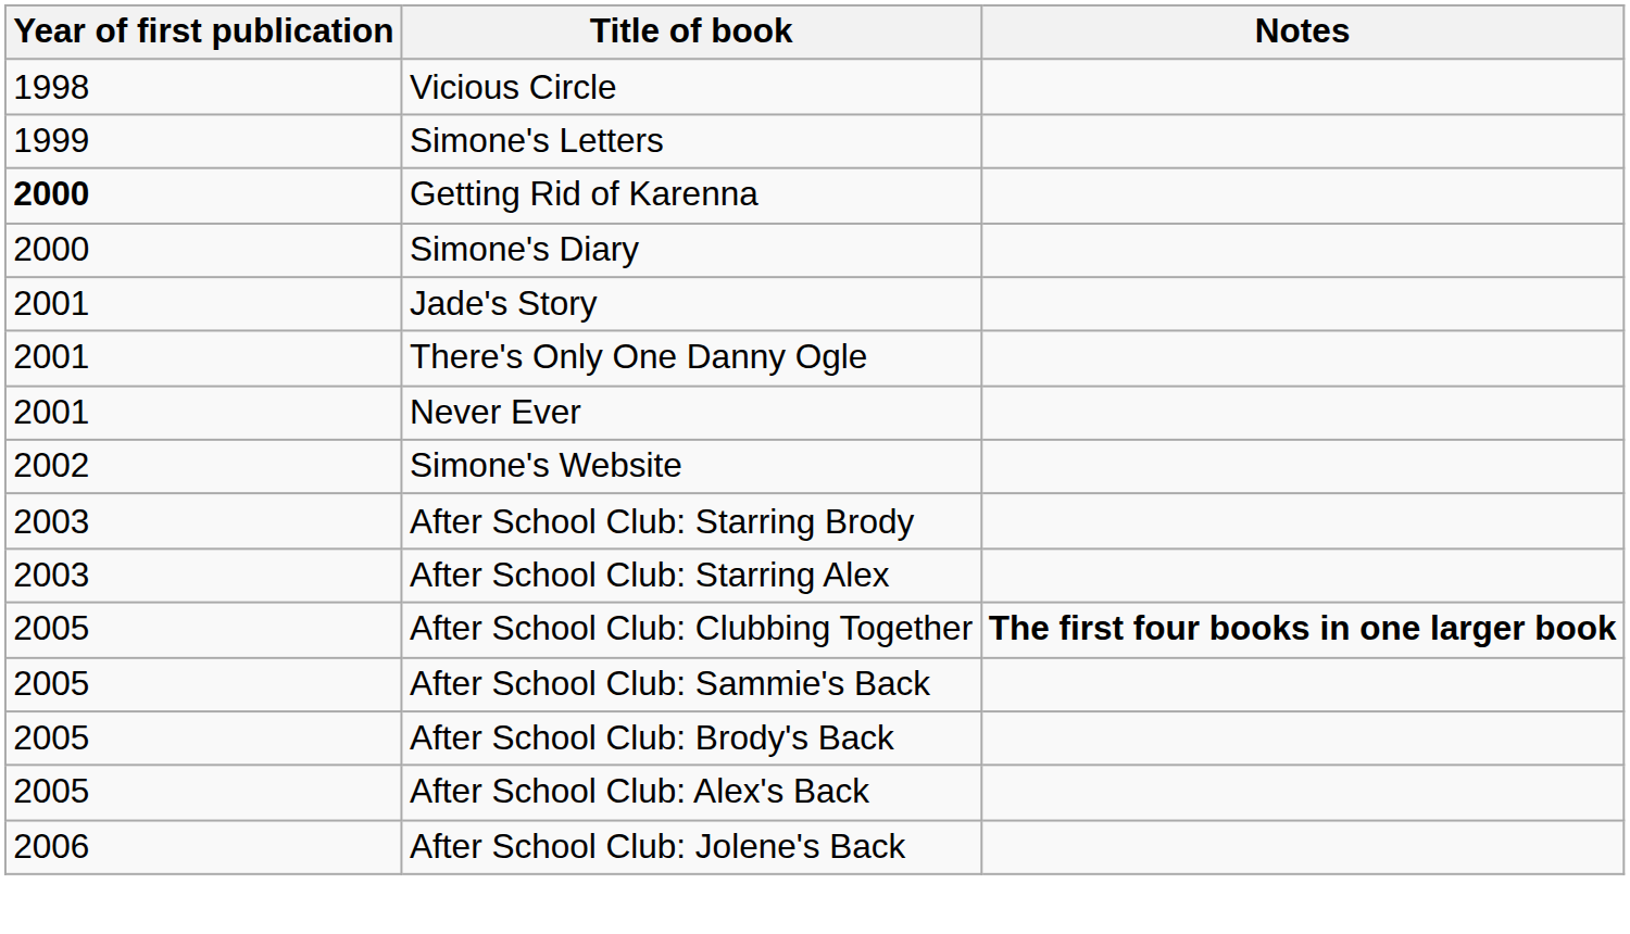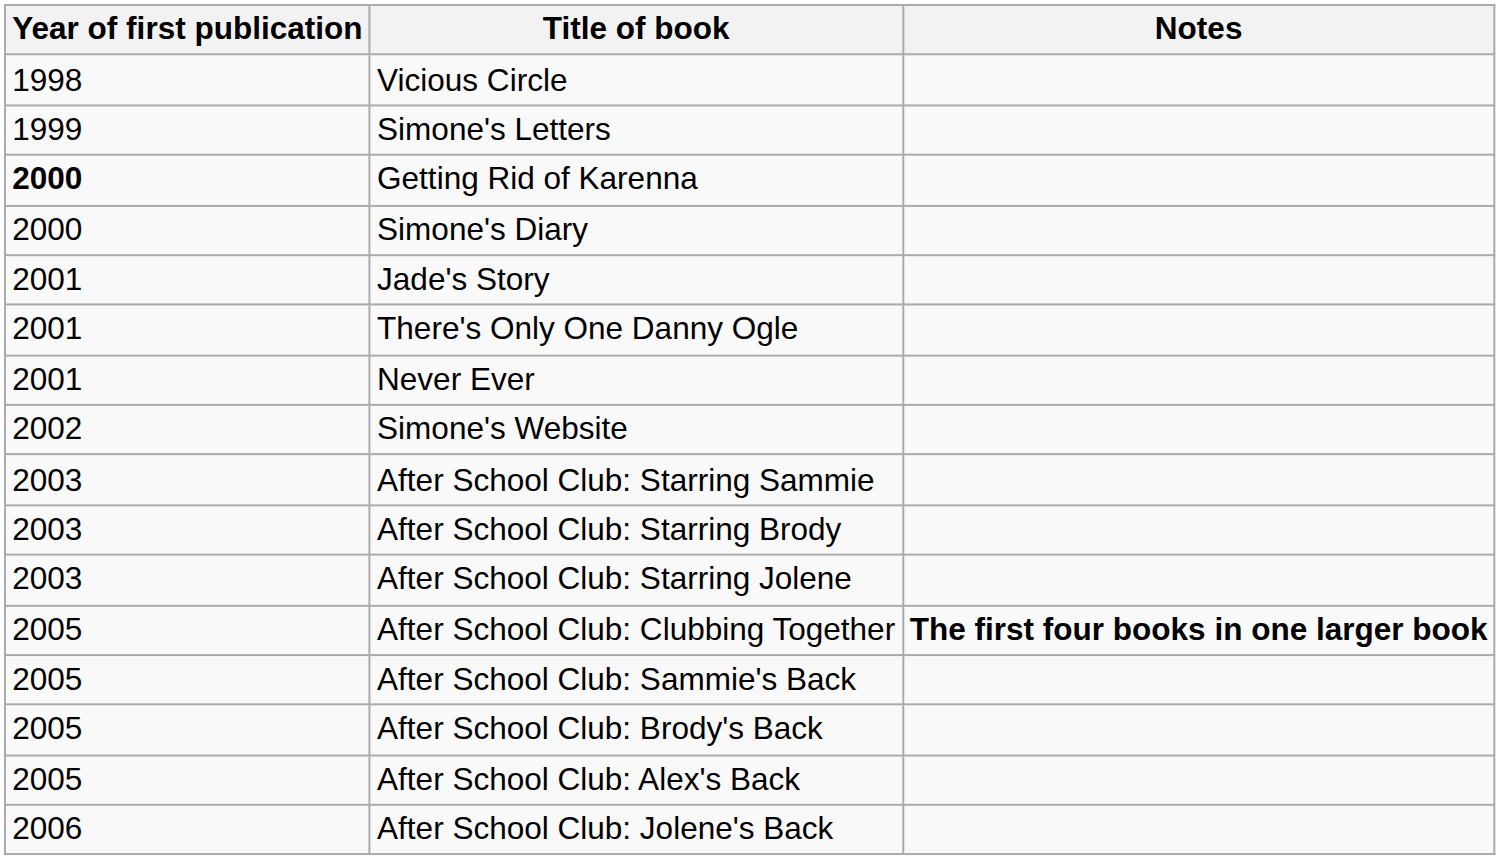+ row: 2003 | After School Club: Starring Sammie
- row: 2003 | After School Club: Starring Alex
+ row: 2003 | After School Club: Starring Jolene
